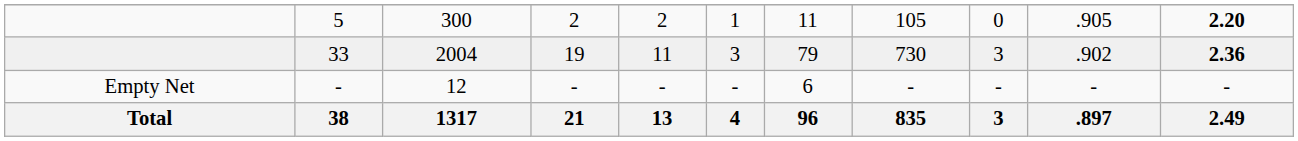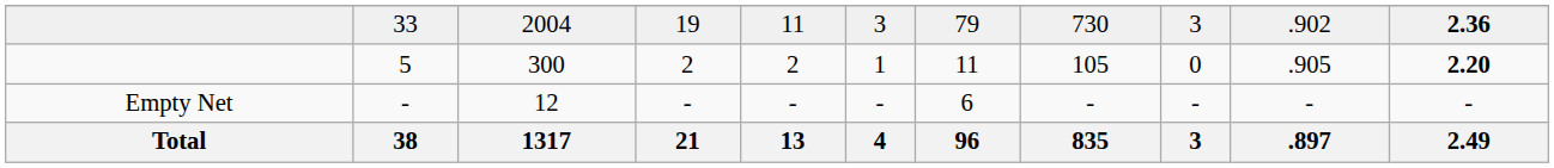rows swapped: 5 <-> 33
